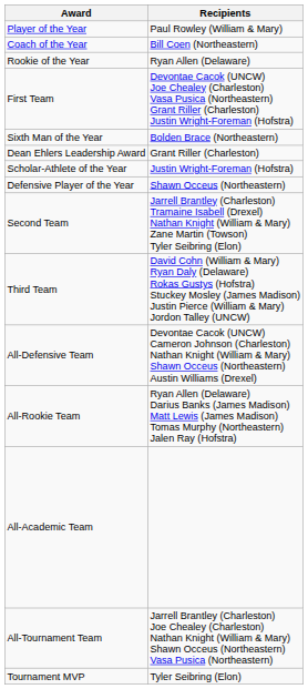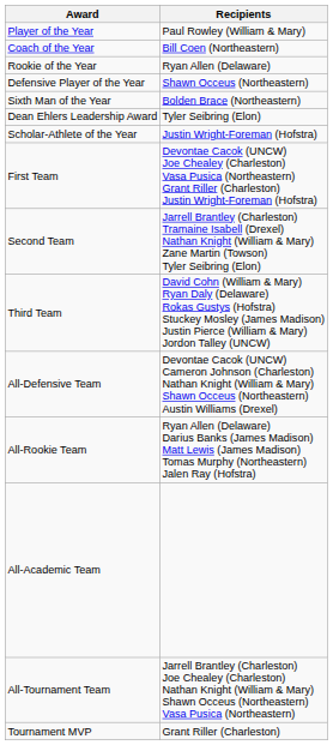rows swapped: Defensive Player of the Year <-> First Team
Dean Ehlers Leadership Award | Recipients: Grant Riller (Charleston) -> Tyler Seibring (Elon)
Tournament MVP | Recipients: Tyler Seibring (Elon) -> Grant Riller (Charleston)
